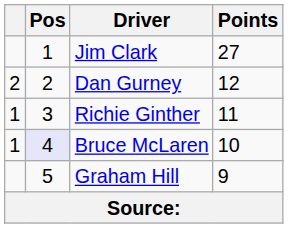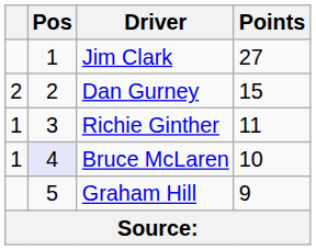Dan Gurney | Points: 12 -> 15
